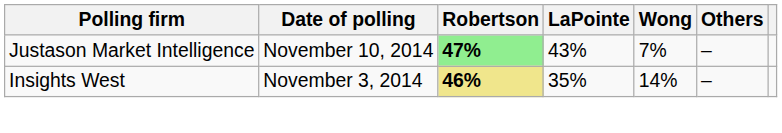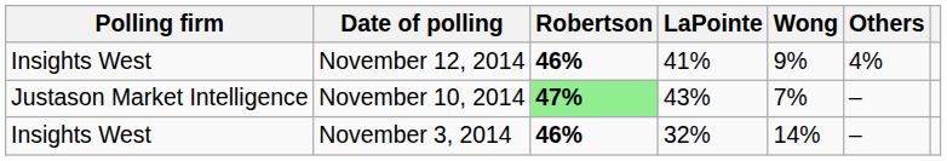+ row: Insights West | November 12, 2014 | 46% | 41% | 9% | 4%
November 3, 2014 | Robertson: khaki background -> no background
November 3, 2014 | LaPointe: 35% -> 32%
